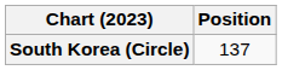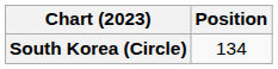South Korea (Circle) | Position: 137 -> 134
